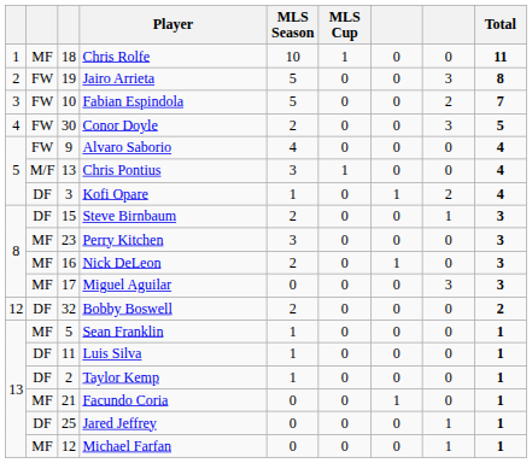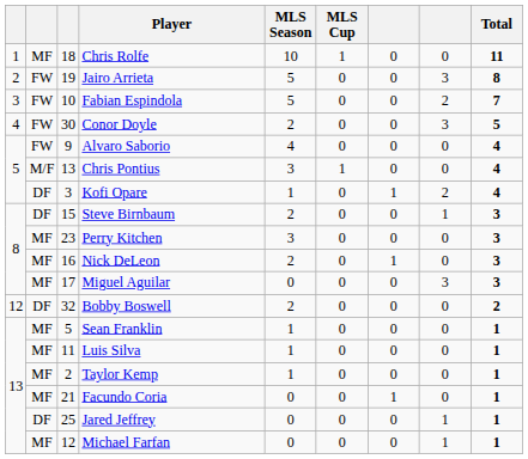Luis Silva | column 2: DF -> MF
Taylor Kemp | column 2: DF -> MF
